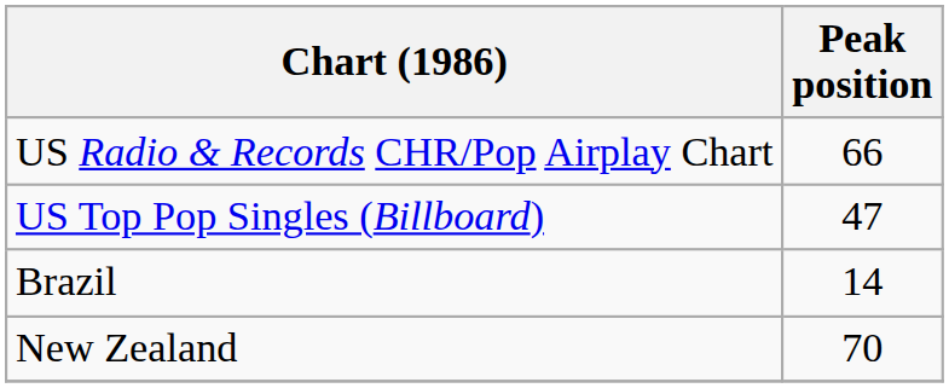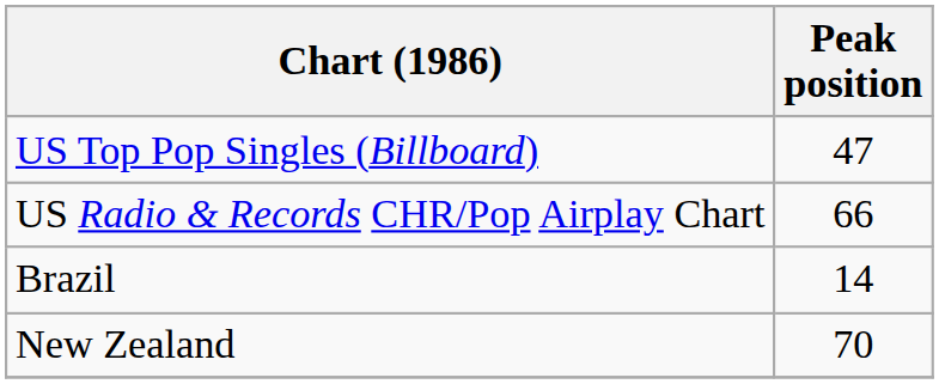rows swapped: US Top Pop Singles (Billboard) <-> US Radio & Records CHR/Pop Airplay Chart
